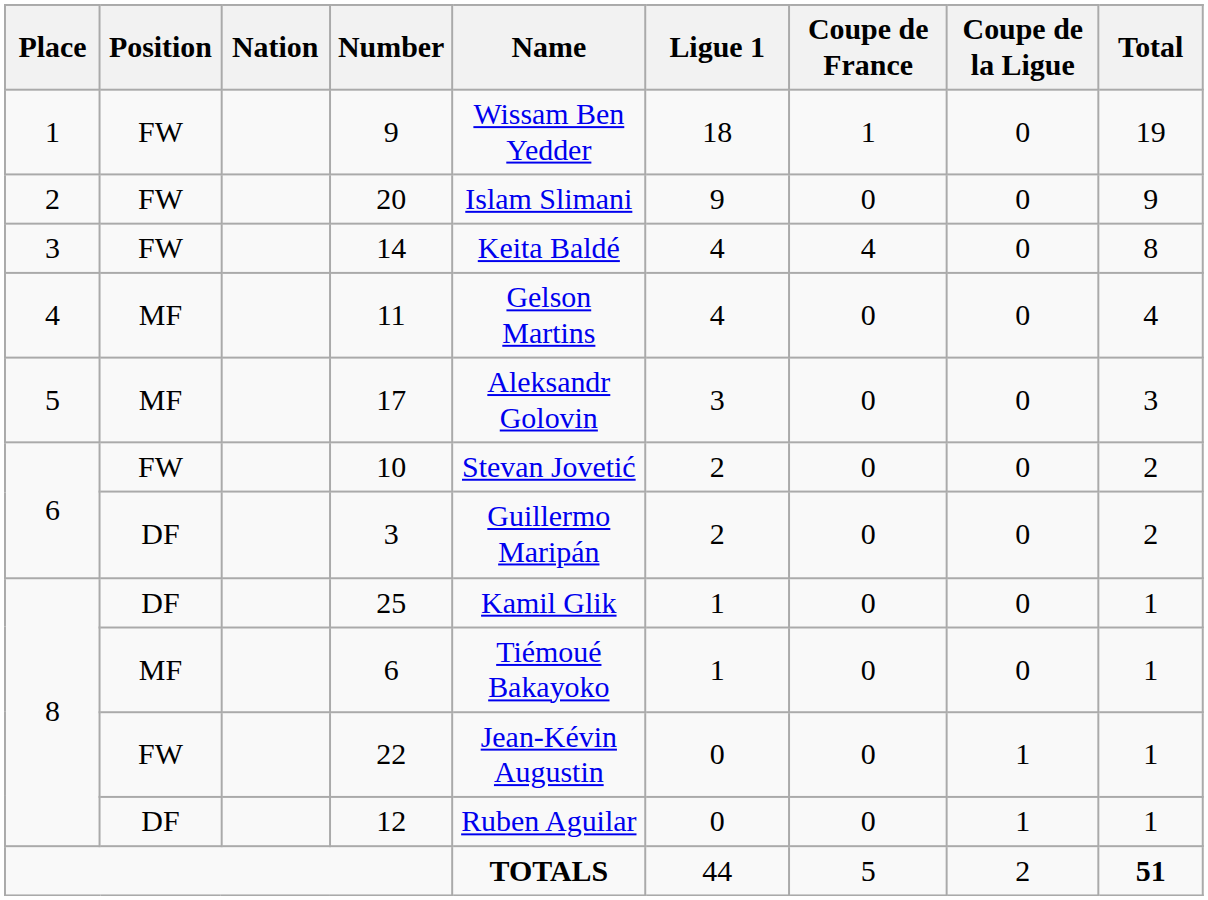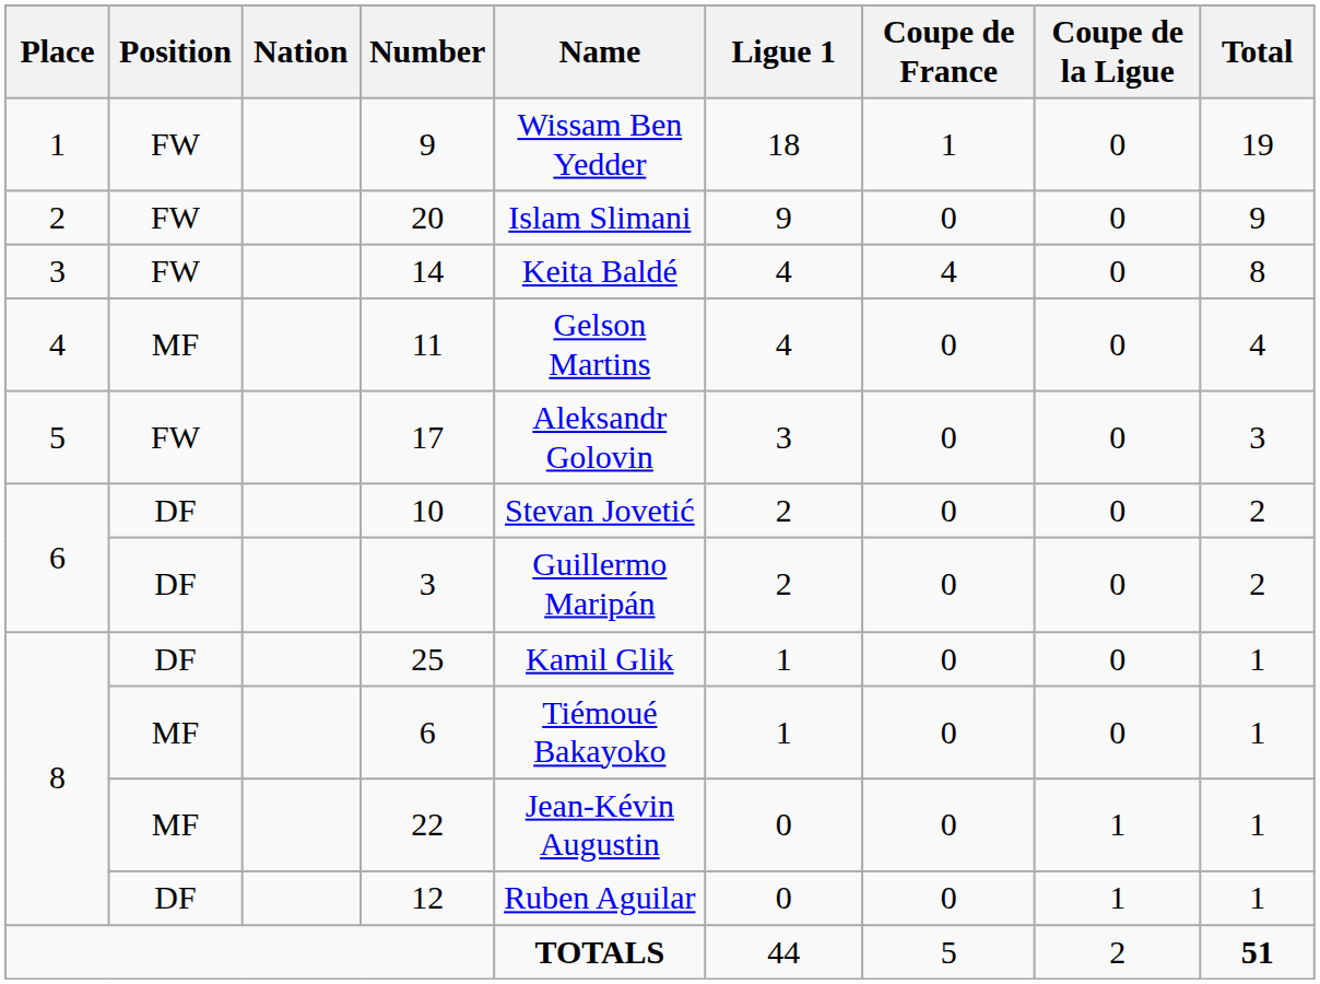17 | Position: MF -> FW
10 | Position: FW -> DF
22 | Position: FW -> MF
